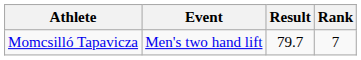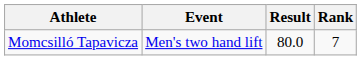Momcsilló Tapavicza | Result: 79.7 -> 80.0
